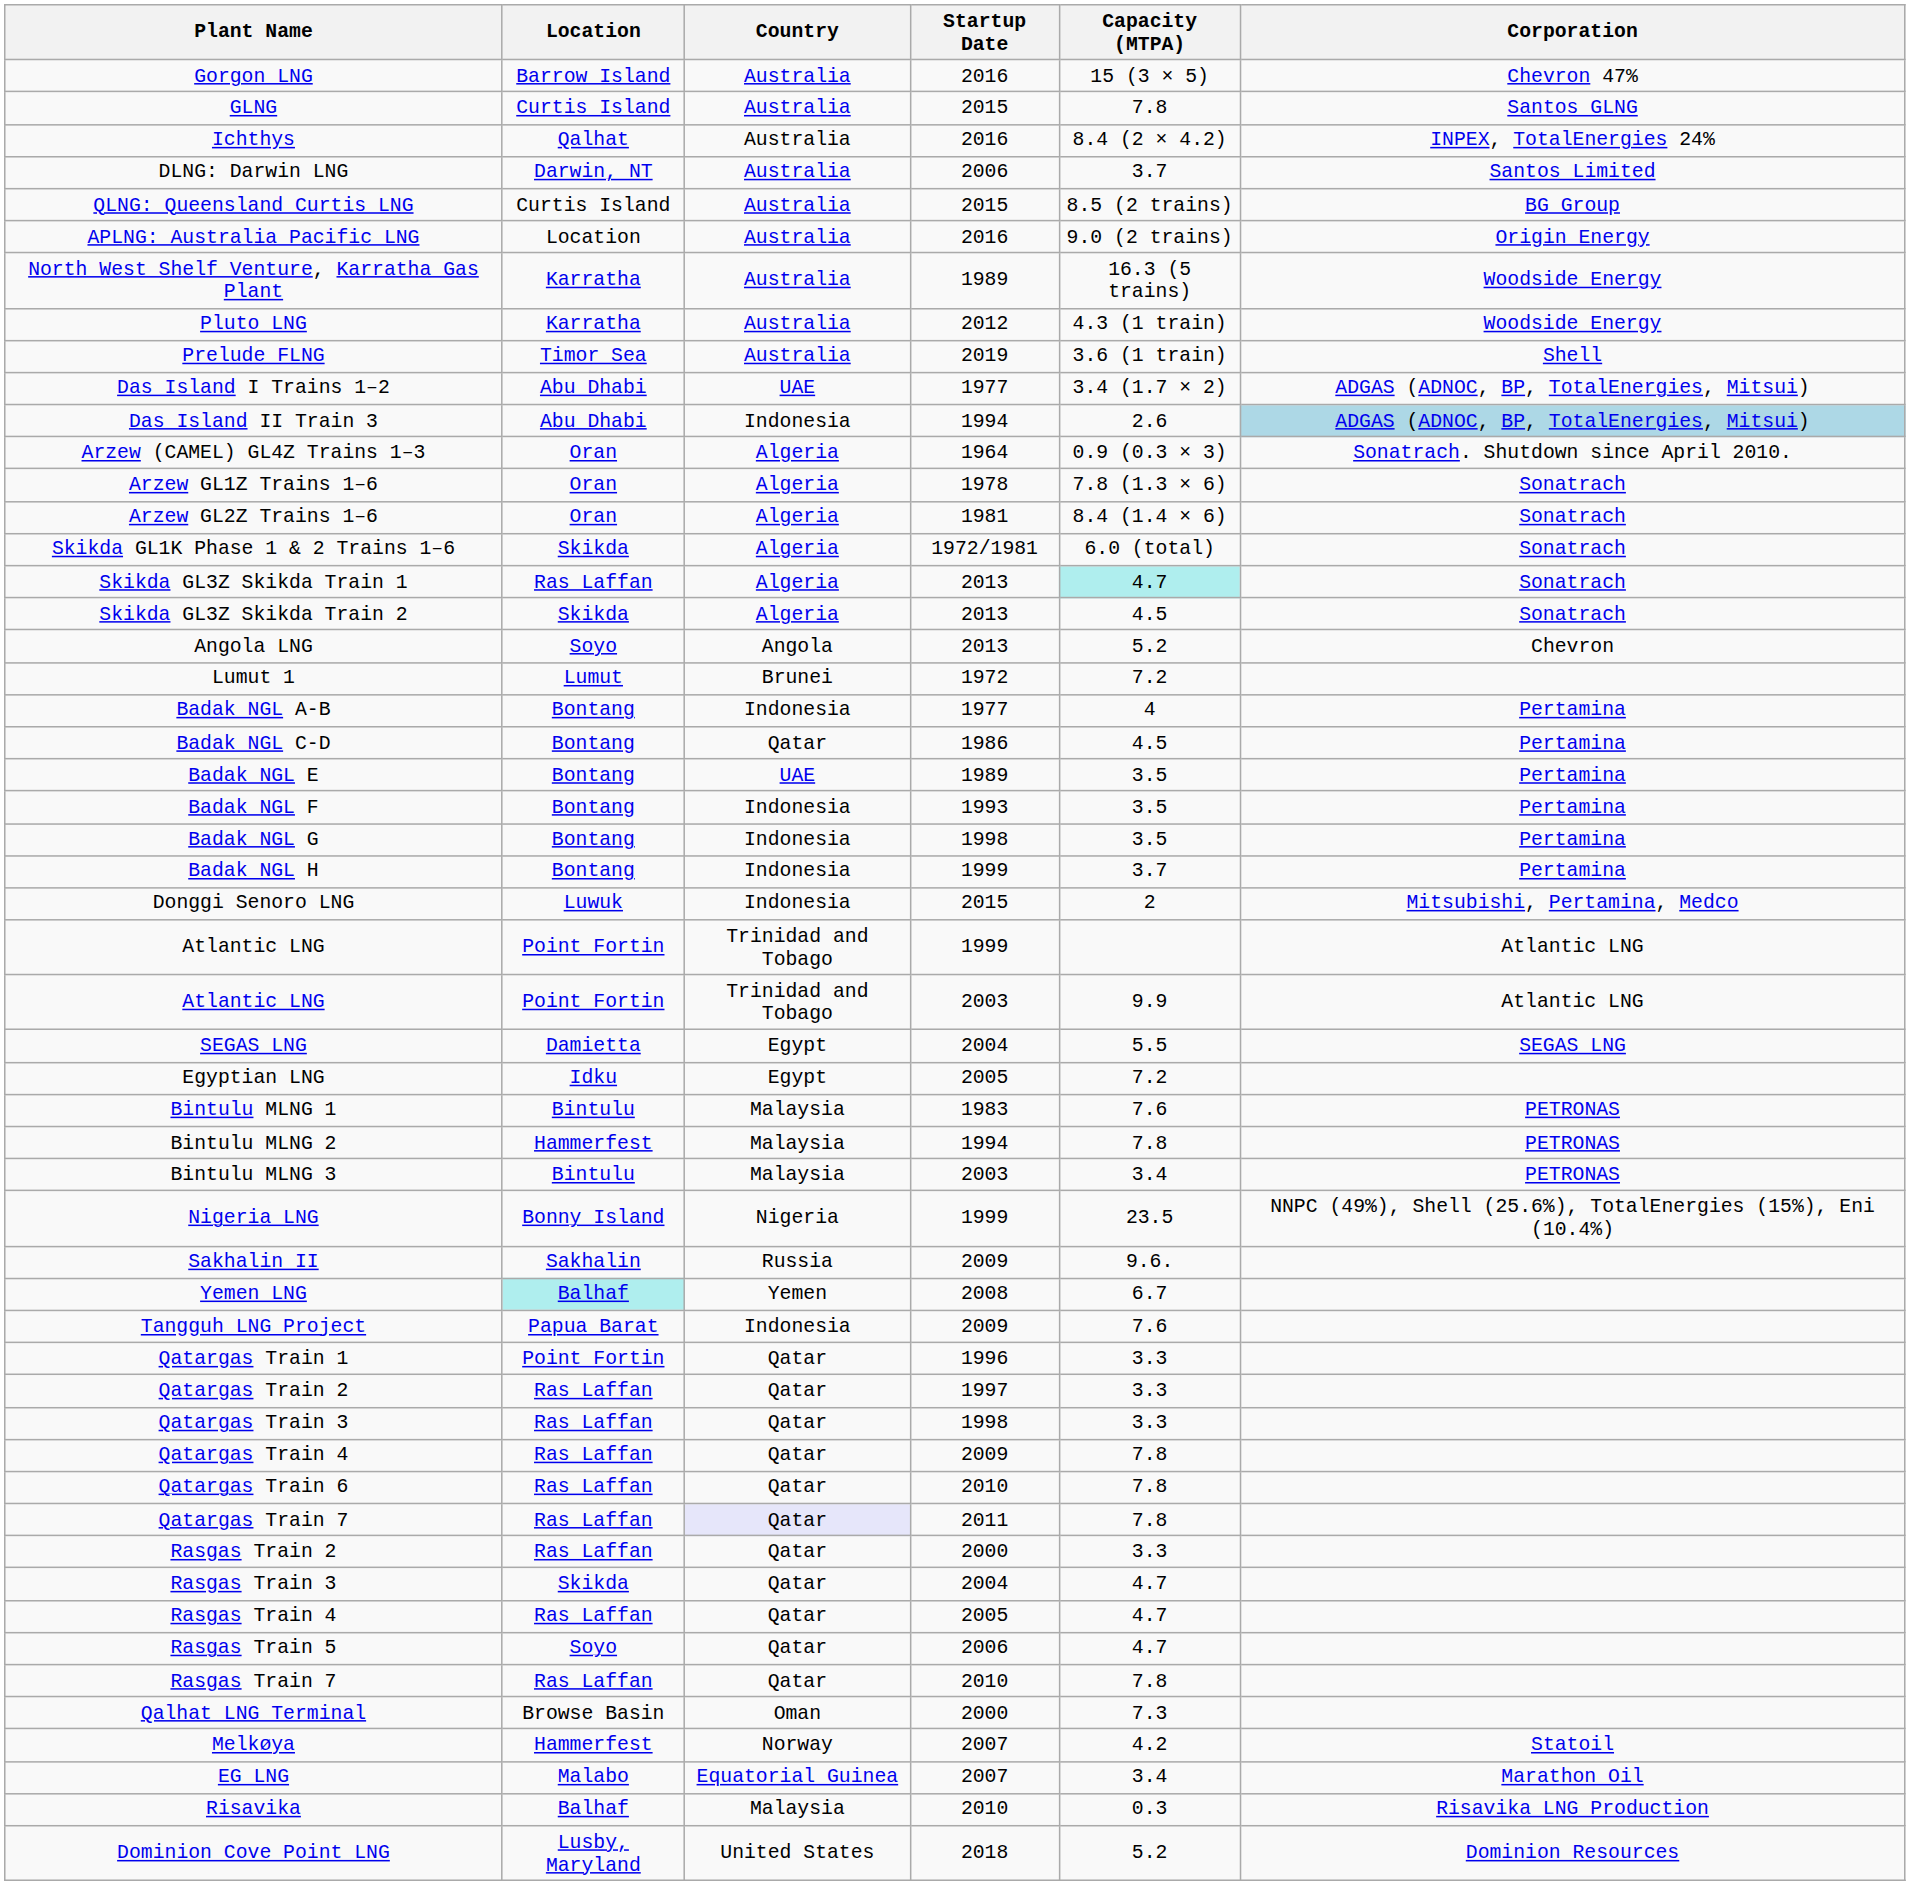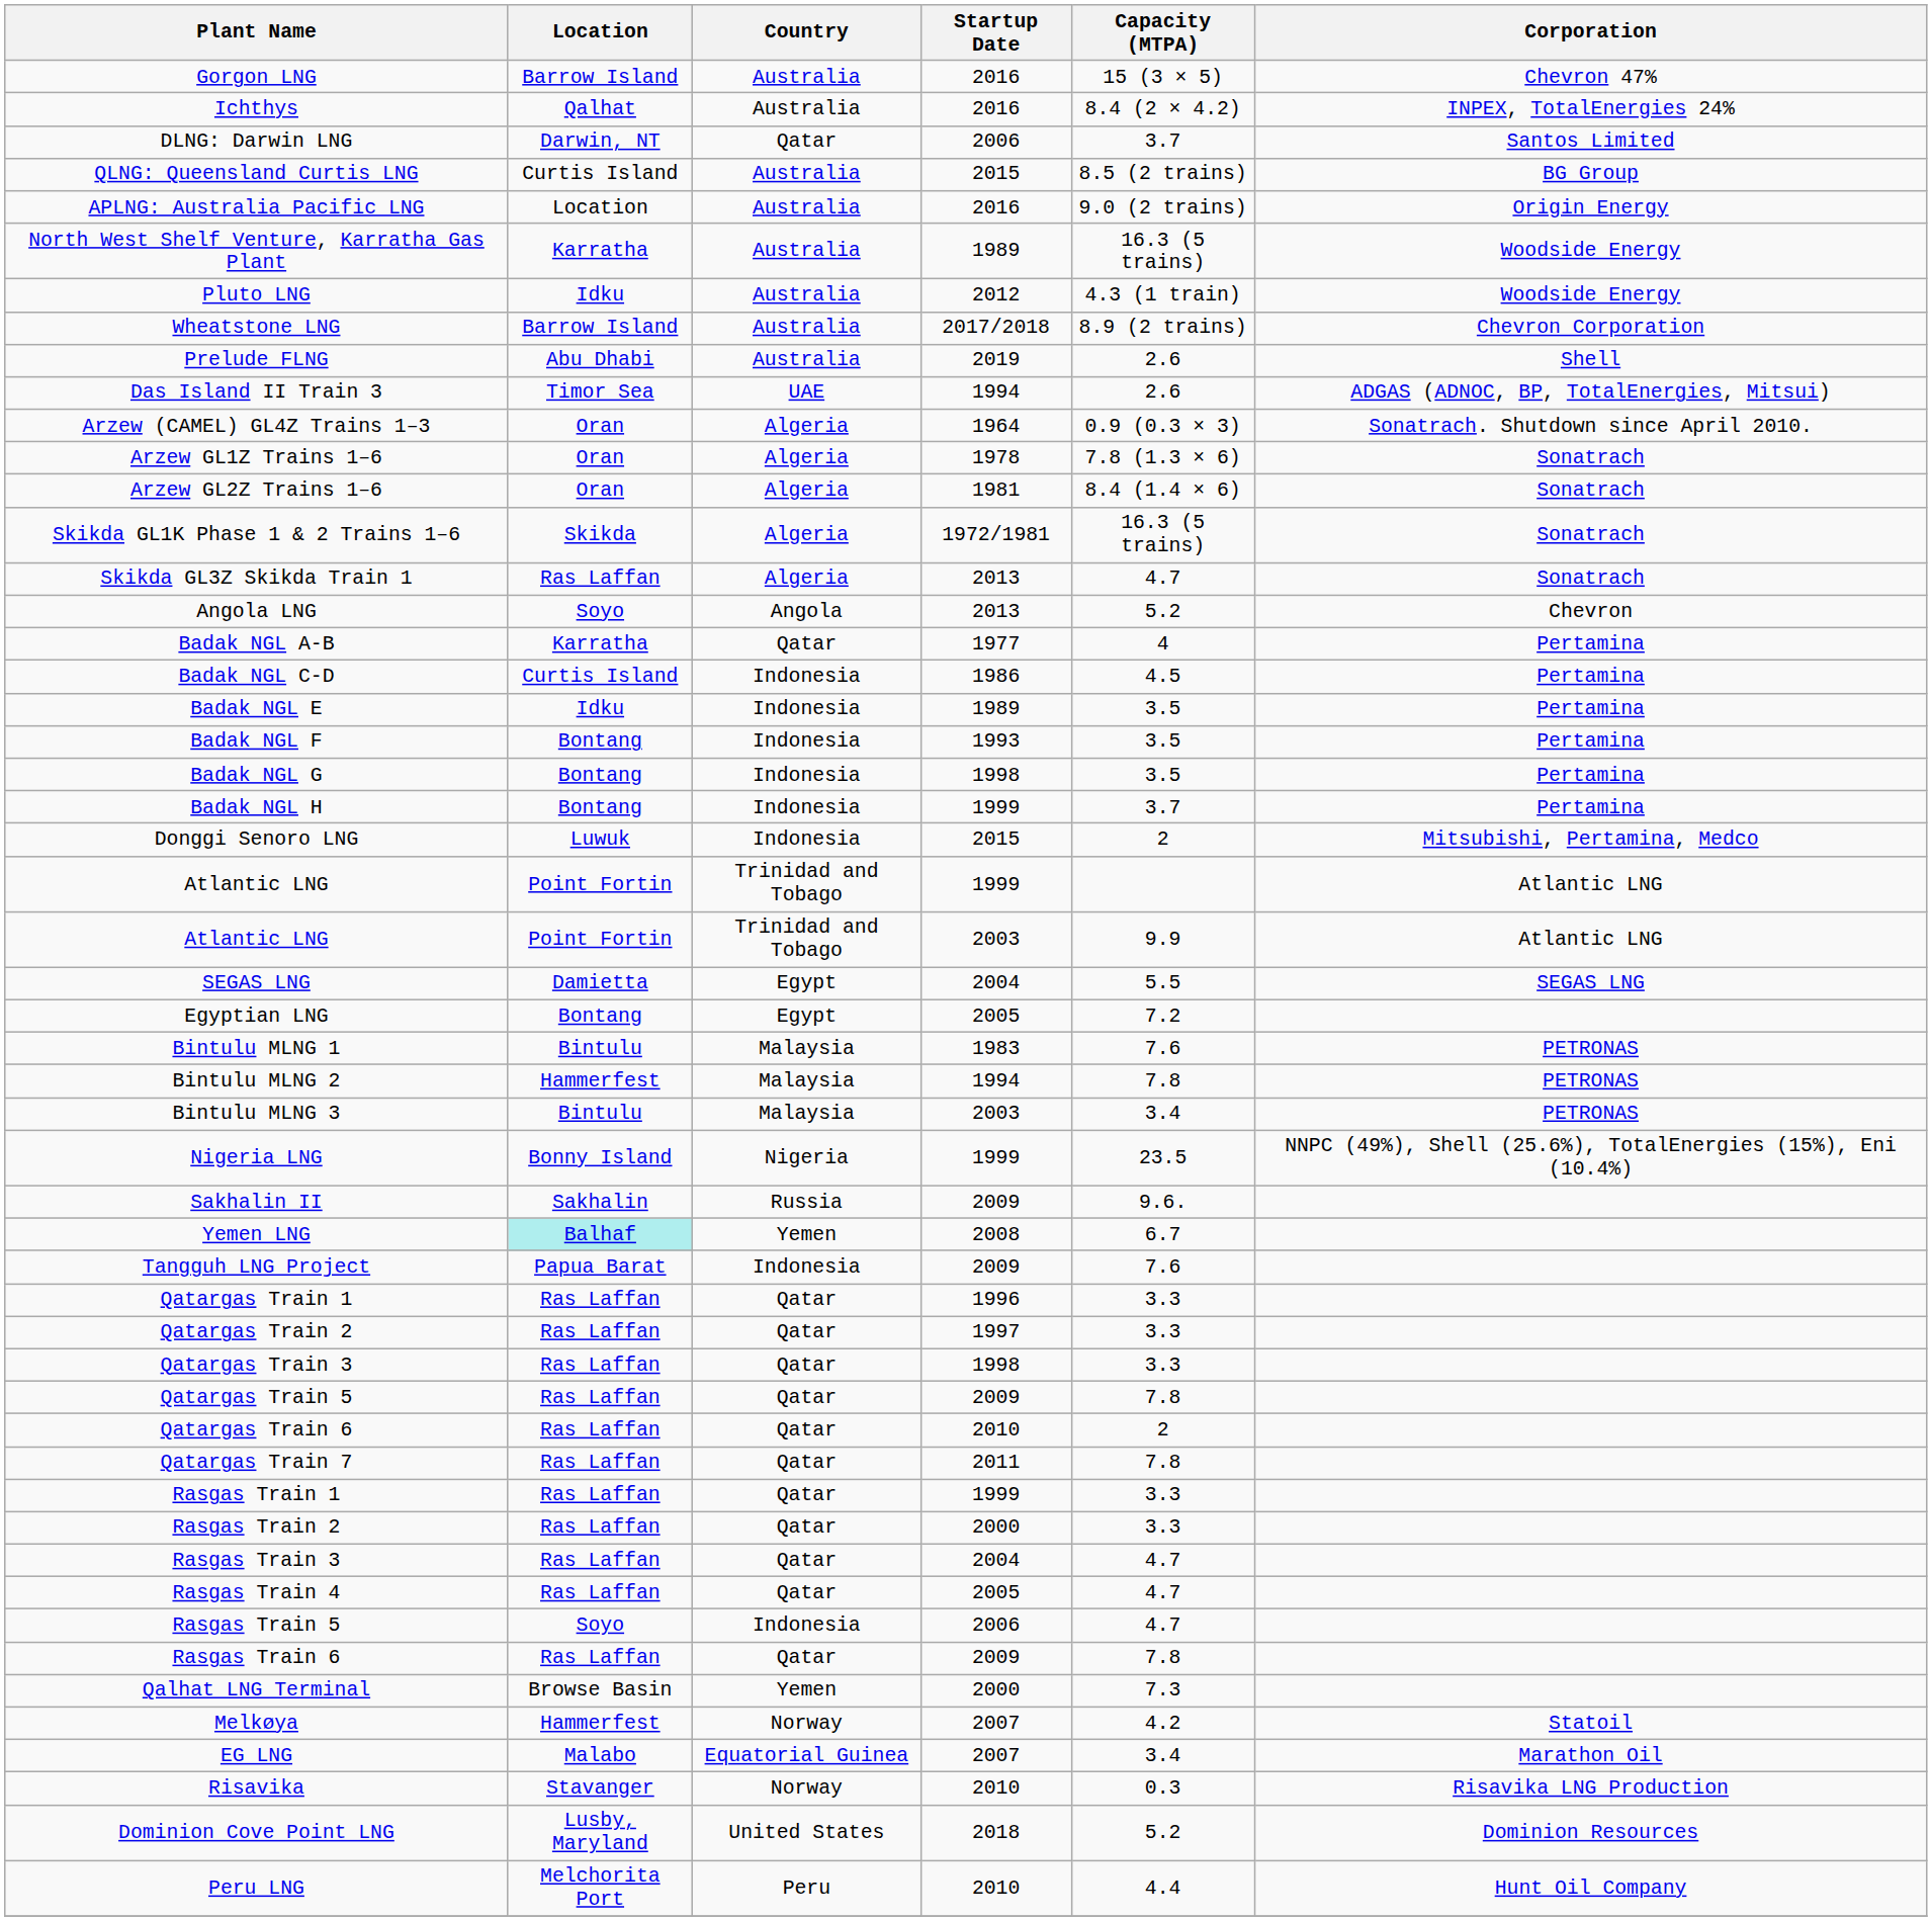- row: GLNG | Curtis Island | Australia | 2015 | 7.8 | Santos GLNG
DLNG: Darwin LNG | Country: Australia -> Qatar
Pluto LNG | Location: Karratha -> Idku
+ row: Wheatstone LNG | Barrow Island | Australia | 2017/2018 | 8.9 (2 trains) | Chevron Corporation
Prelude FLNG | Location: Timor Sea -> Abu Dhabi
Prelude FLNG | Capacity (MTPA): 3.6 (1 train) -> 2.6
- row: Das Island I Trains 1–2 | Abu Dhabi | UAE | 1977 | 3.4 (1.7 × 2) | ADGAS (ADNOC, BP, TotalEnergies, Mitsui)
Das Island II Train 3 | Location: Abu Dhabi -> Timor Sea
Das Island II Train 3 | Country: Indonesia -> UAE
Das Island II Train 3 | Corporation: lightblue background -> no background
Skikda GL1K Phase 1 & 2 Trains 1–6 | Capacity (MTPA): 6.0 (total) -> 16.3 (5 trains)
Skikda GL3Z Skikda Train 1 | Capacity (MTPA): paleturquoise background -> no background
- row: Skikda GL3Z Skikda Train 2 | Skikda | Algeria | 2013 | 4.5 | Sonatrach
- row: Lumut 1 | Lumut | Brunei | 1972 | 7.2
Badak NGL A-B | Location: Bontang -> Karratha
Badak NGL A-B | Country: Indonesia -> Qatar
Badak NGL C-D | Location: Bontang -> Curtis Island
Badak NGL C-D | Country: Qatar -> Indonesia
Badak NGL E | Location: Bontang -> Idku
Badak NGL E | Country: UAE -> Indonesia
Egyptian LNG | Location: Idku -> Bontang
Qatargas Train 1 | Location: Point Fortin -> Ras Laffan
- row: Qatargas Train 4 | Ras Laffan | Qatar | 2009 | 7.8
+ row: Qatargas Train 5 | Ras Laffan | Qatar | 2009 | 7.8
Qatargas Train 6 | Capacity (MTPA): 7.8 -> 2
Qatargas Train 7 | Country: lavender background -> no background
+ row: Rasgas Train 1 | Ras Laffan | Qatar | 1999 | 3.3
Rasgas Train 3 | Location: Skikda -> Ras Laffan
Rasgas Train 5 | Country: Qatar -> Indonesia
+ row: Rasgas Train 6 | Ras Laffan | Qatar | 2009 | 7.8
- row: Rasgas Train 7 | Ras Laffan | Qatar | 2010 | 7.8
Qalhat LNG Terminal | Country: Oman -> Yemen
Risavika | Location: Balhaf -> Stavanger
Risavika | Country: Malaysia -> Norway
+ row: Peru LNG | Melchorita Port | Peru | 2010 | 4.4 | Hunt Oil Company
